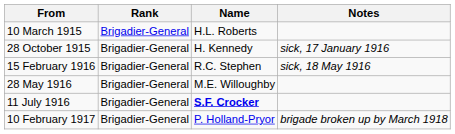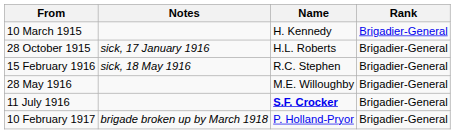columns swapped: Rank <-> Notes
10 March 1915 | Name: H.L. Roberts -> H. Kennedy
28 October 1915 | Name: H. Kennedy -> H.L. Roberts
